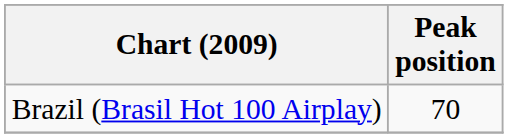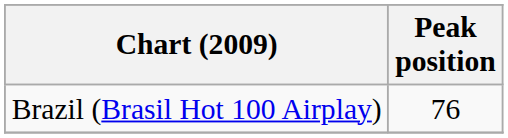Brazil (Brasil Hot 100 Airplay) | Peak position: 70 -> 76
